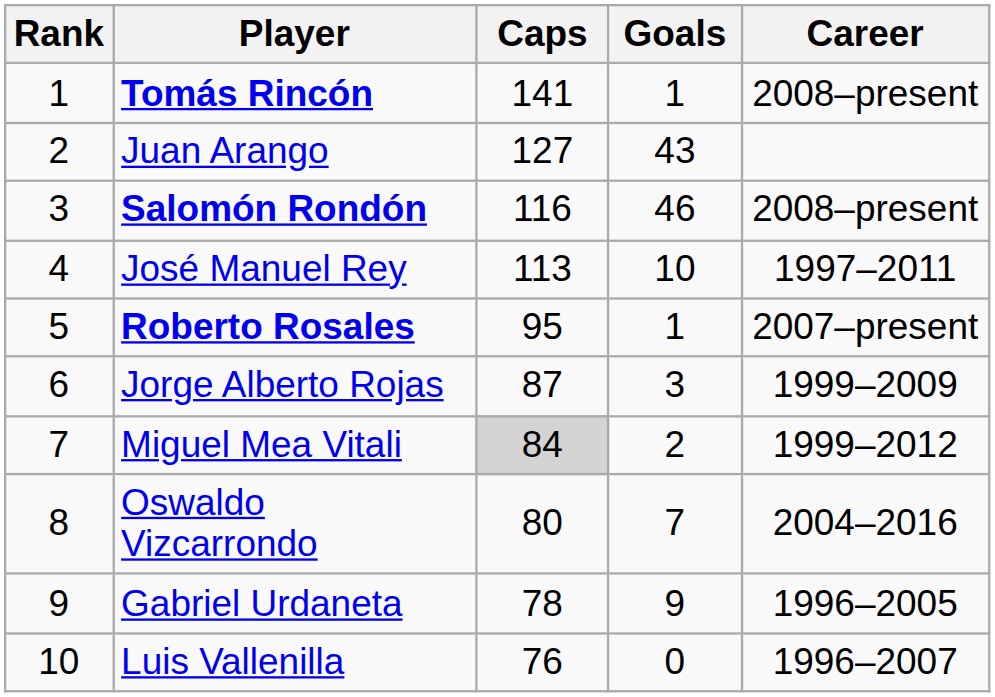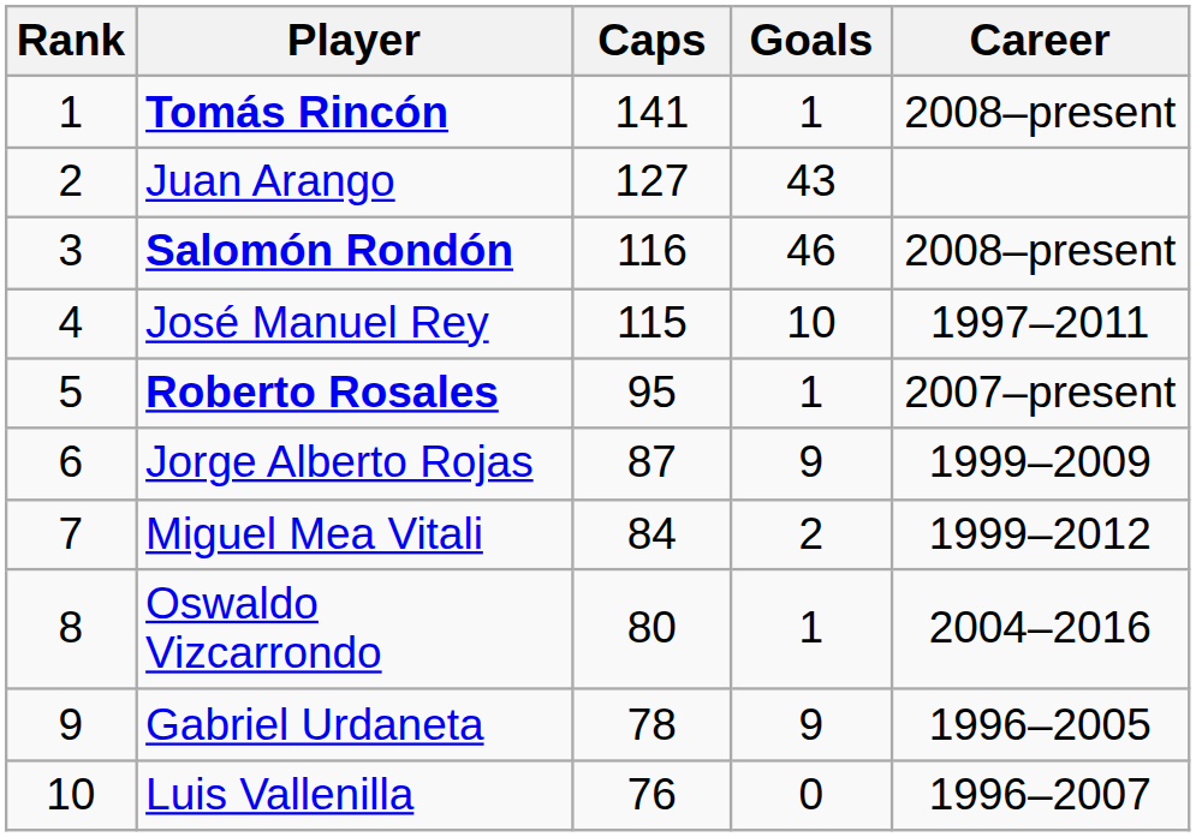José Manuel Rey | Caps: 113 -> 115
Jorge Alberto Rojas | Goals: 3 -> 9
Miguel Mea Vitali | Caps: lightgrey background -> no background
Oswaldo Vizcarrondo | Goals: 7 -> 1
